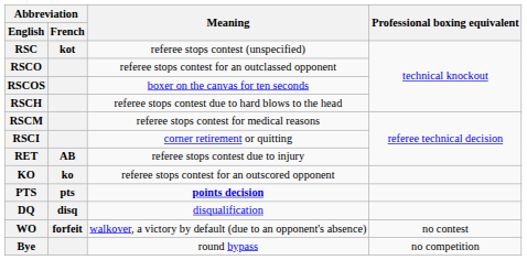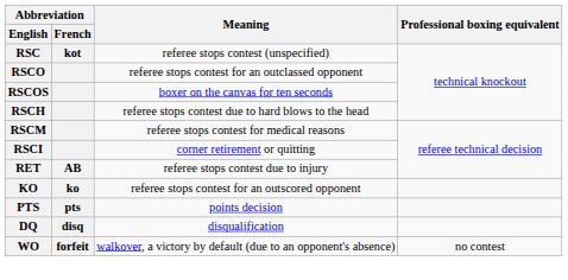PTS | Meaning: bold -> normal
- row: Bye | round bypass | no competition
